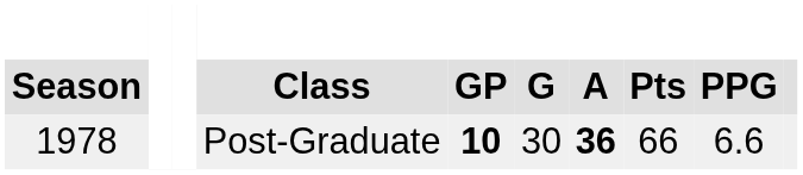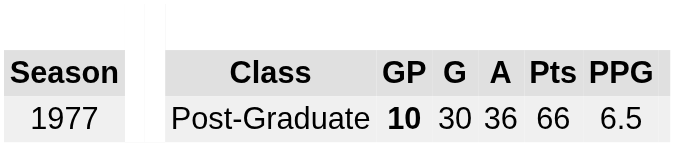Post-Graduate | Season: 1978 -> 1977
Post-Graduate | A: bold -> normal
Post-Graduate | PPG: 6.6 -> 6.5
